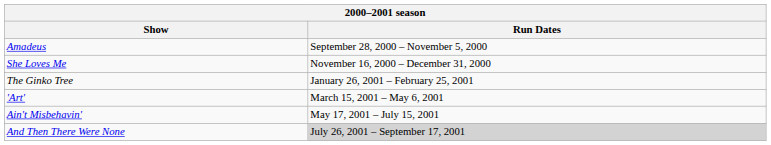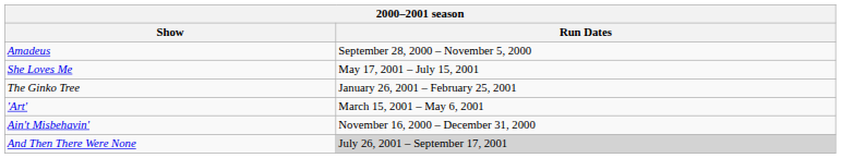She Loves Me | Run Dates: November 16, 2000 – December 31, 2000 -> May 17, 2001 – July 15, 2001
Ain't Misbehavin' | Run Dates: May 17, 2001 – July 15, 2001 -> November 16, 2000 – December 31, 2000
